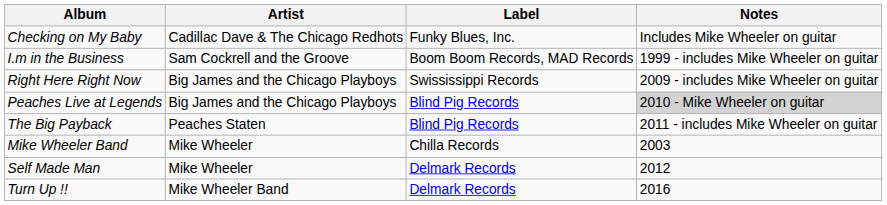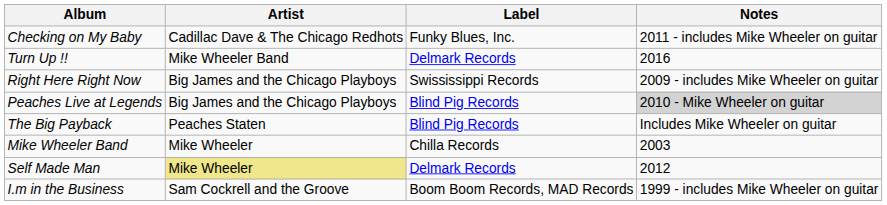Checking on My Baby | Notes: Includes Mike Wheeler on guitar -> 2011 - includes Mike Wheeler on guitar
rows swapped: I.m in the Business <-> Turn Up !!
The Big Payback | Notes: 2011 - includes Mike Wheeler on guitar -> Includes Mike Wheeler on guitar
Self Made Man | Artist: no background -> khaki background
